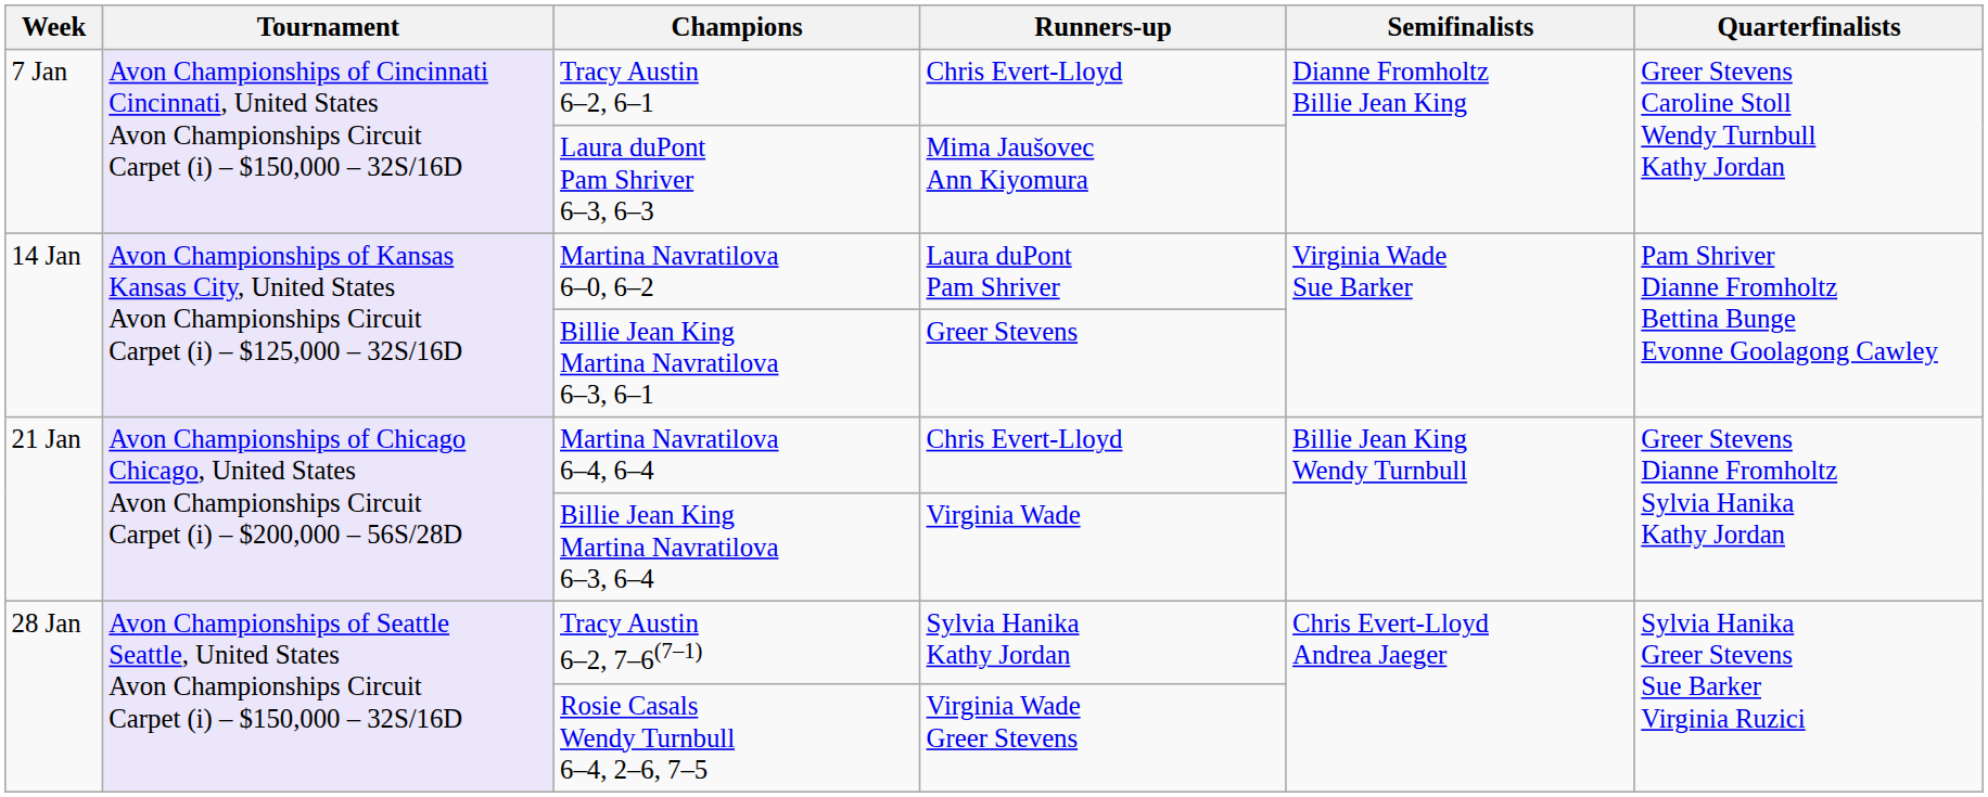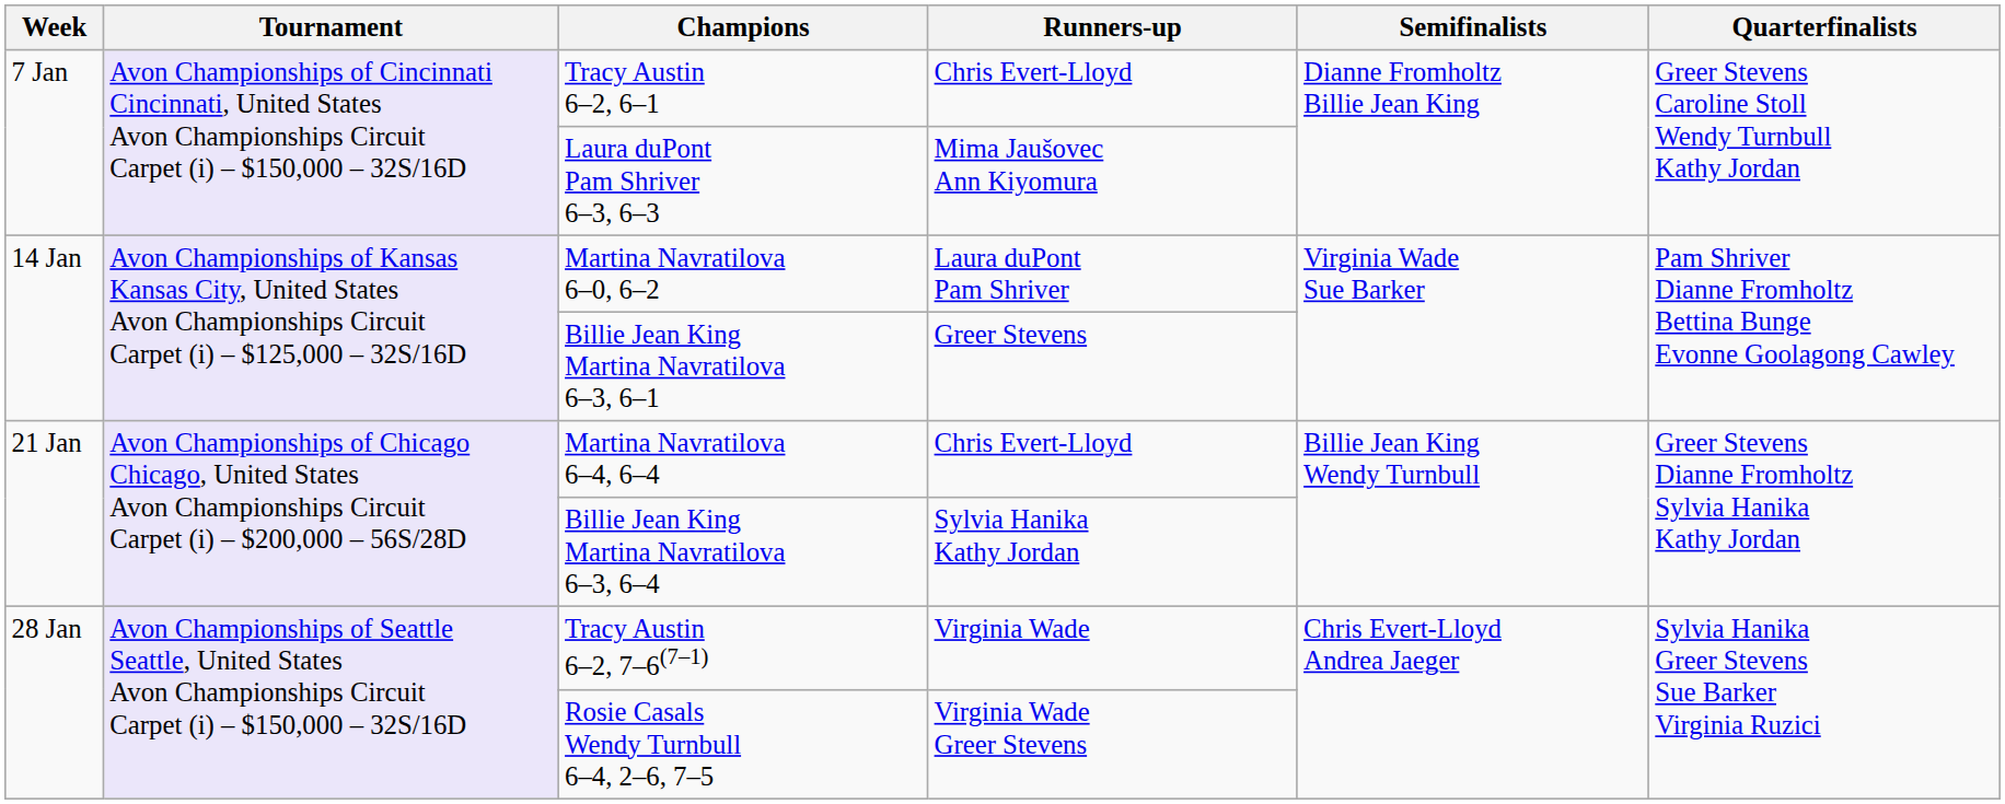Billie Jean King Martina Navratilova 6–3, 6–4 | Runners-up: Virginia Wade -> Sylvia Hanika Kathy Jordan
Tracy Austin 6–2, 7–6(7–1) | Runners-up: Sylvia Hanika Kathy Jordan -> Virginia Wade
